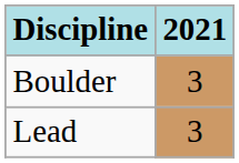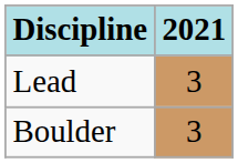rows swapped: Boulder <-> Lead
